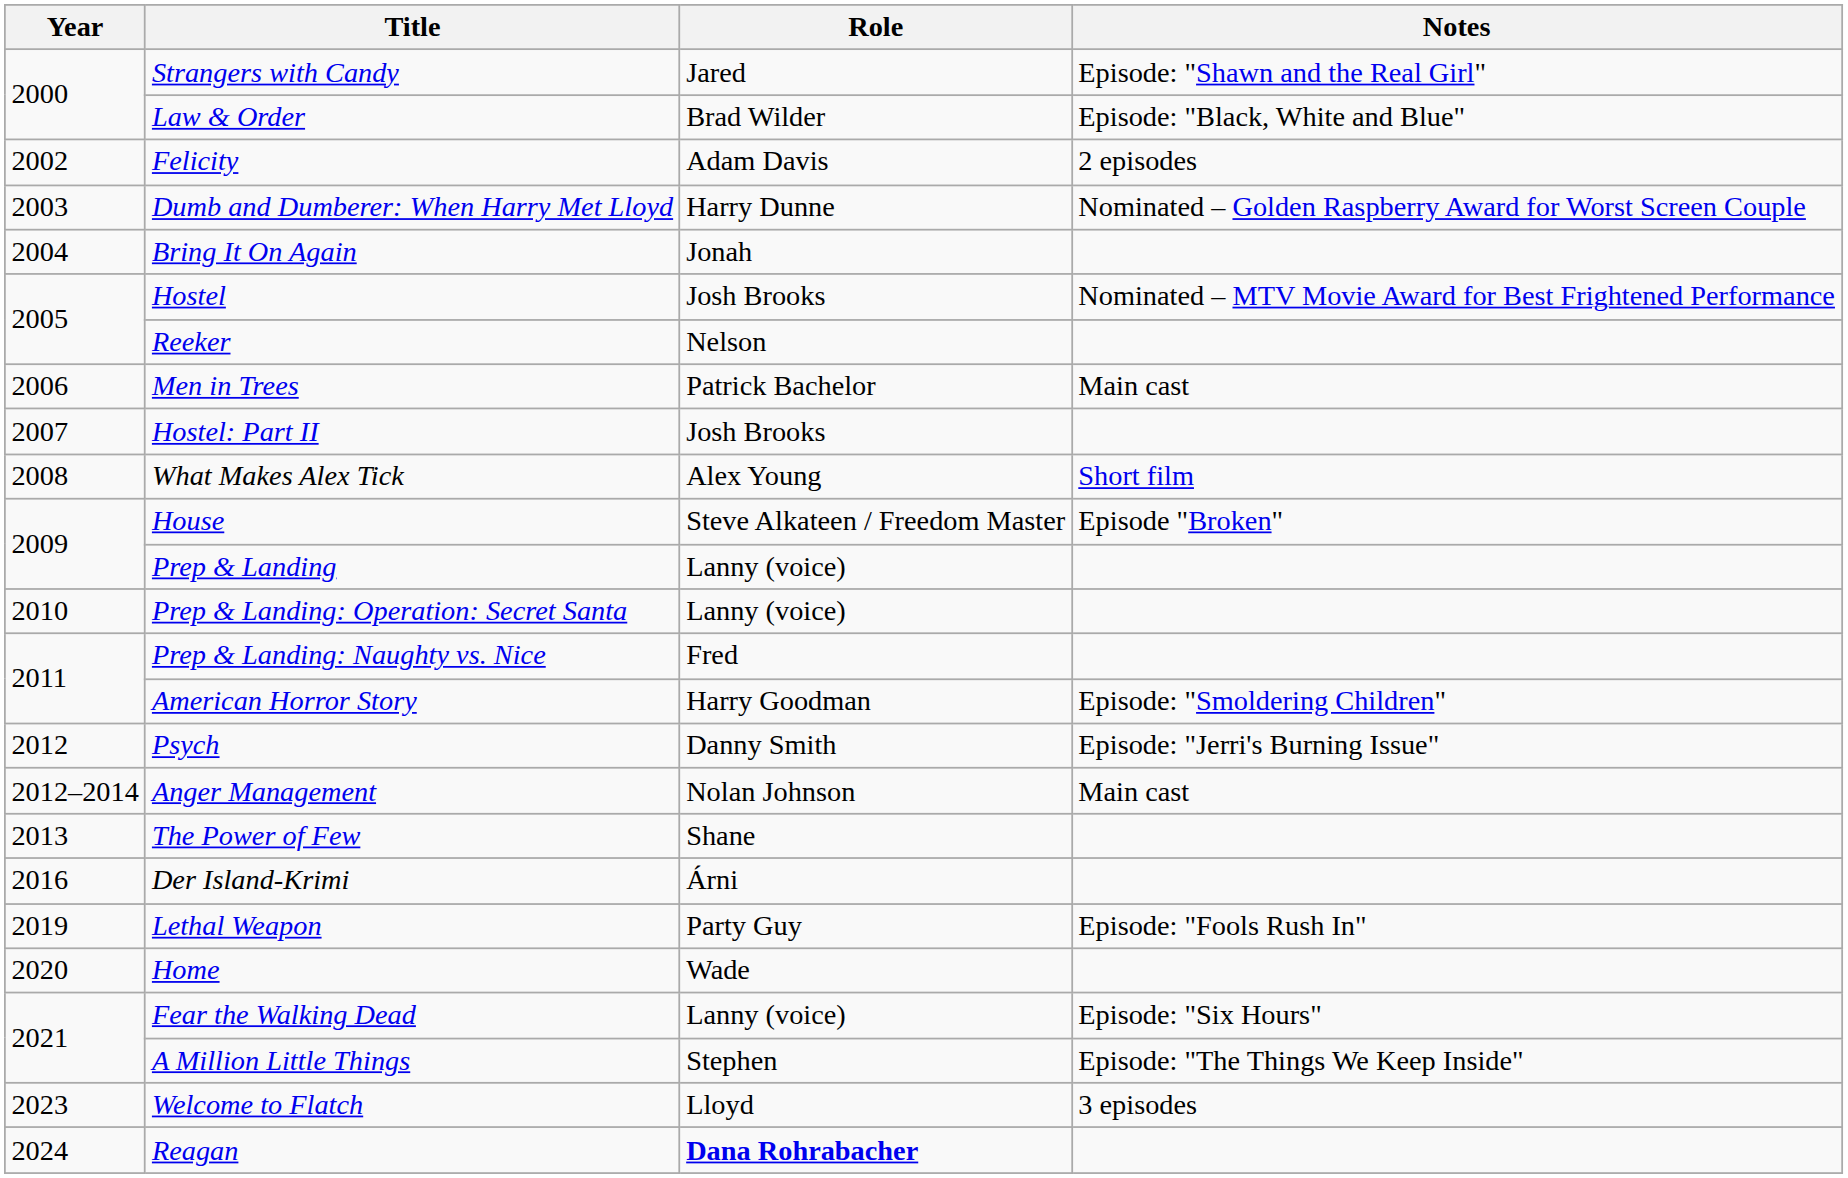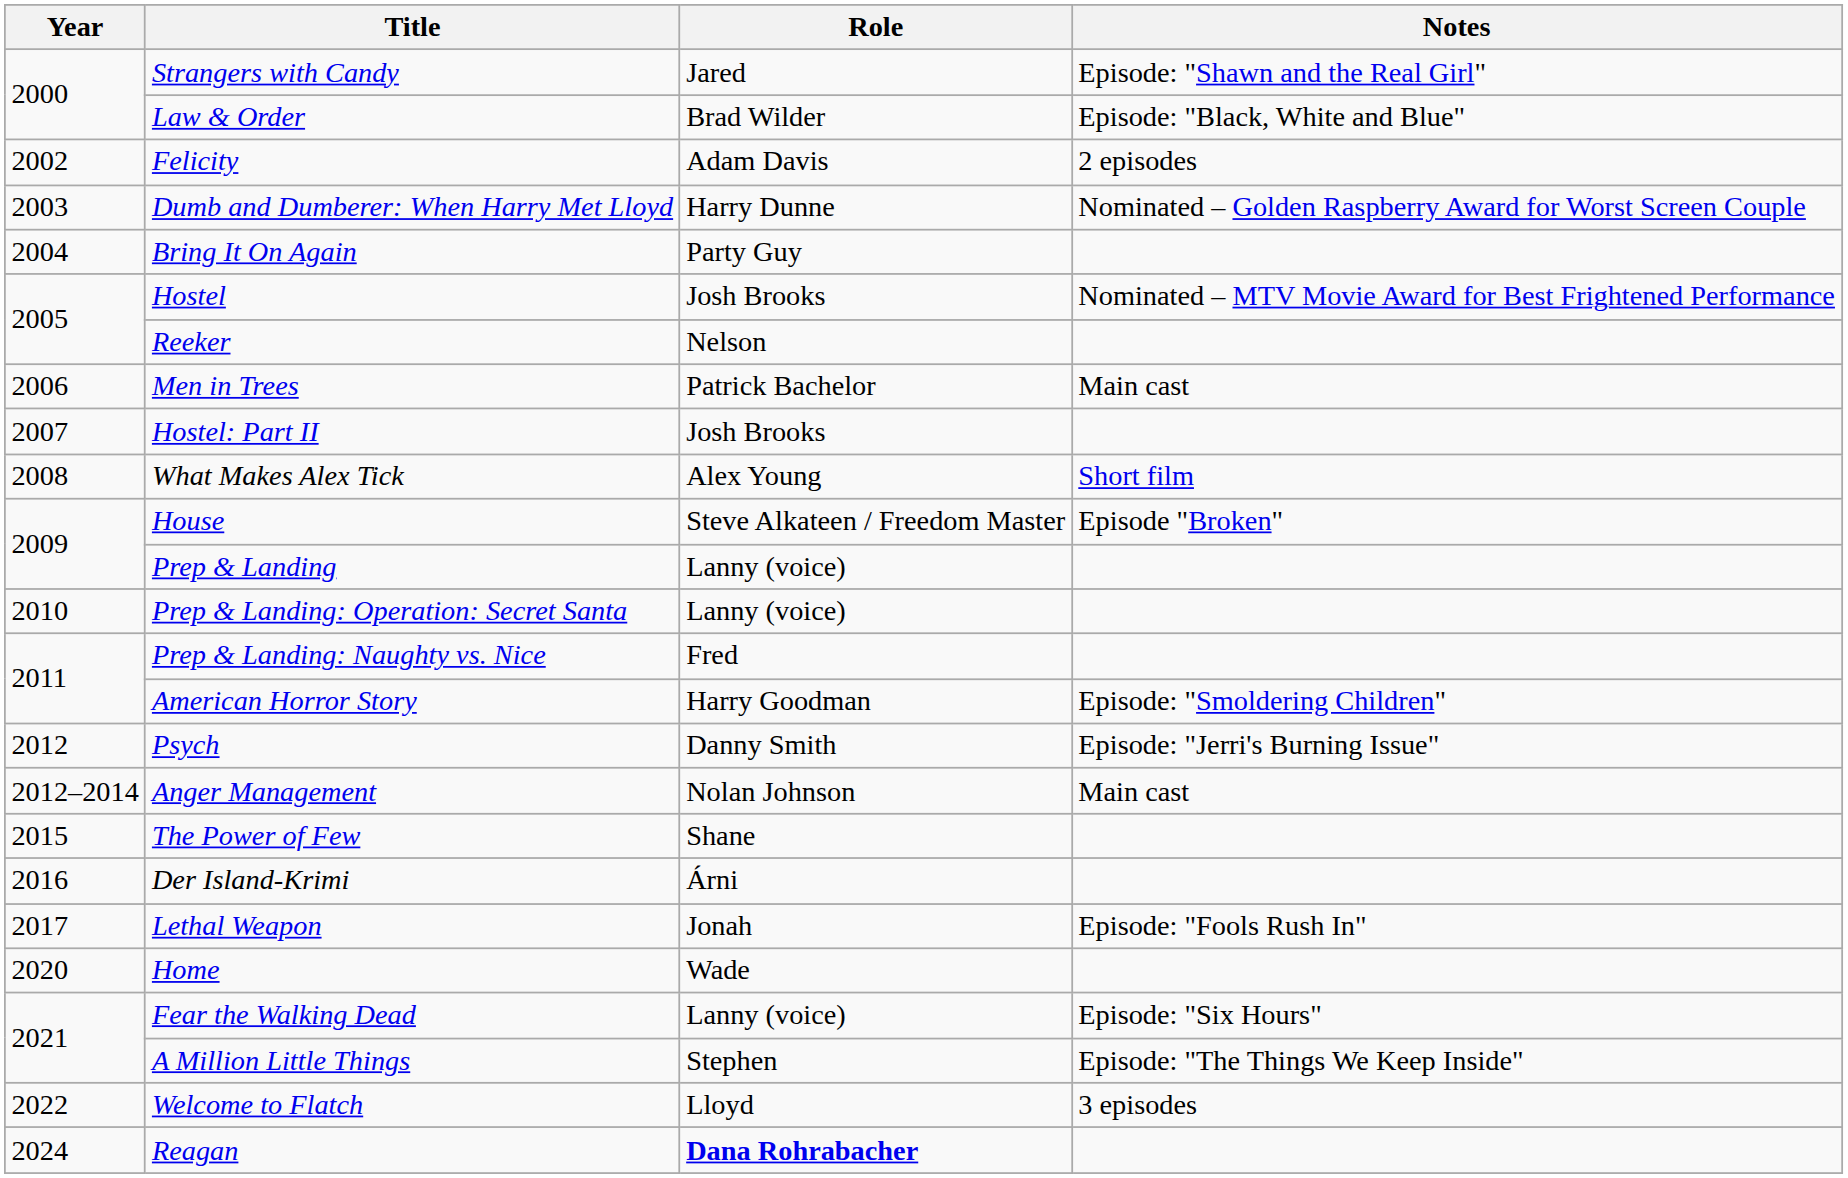Bring It On Again | Role: Jonah -> Party Guy
The Power of Few | Year: 2013 -> 2015
Lethal Weapon | Year: 2019 -> 2017
Lethal Weapon | Role: Party Guy -> Jonah
Welcome to Flatch | Year: 2023 -> 2022
